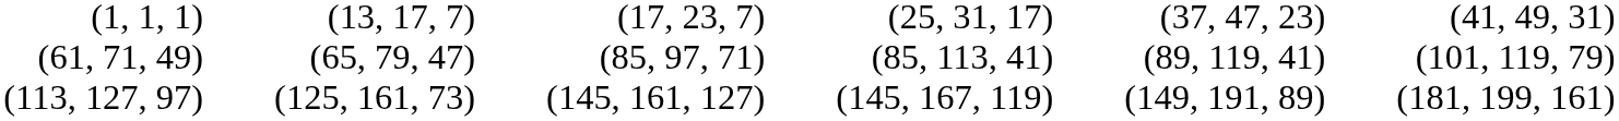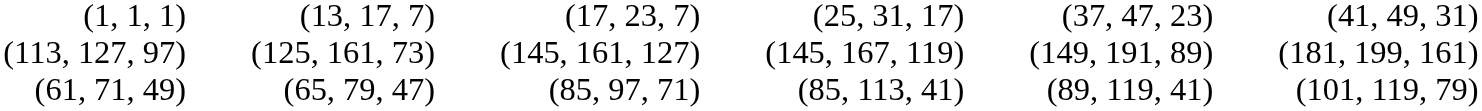rows swapped: (61, 71, 49) <-> (113, 127, 97)
